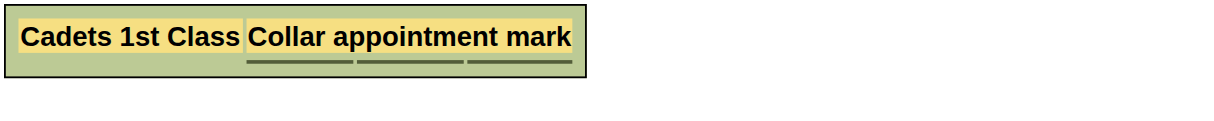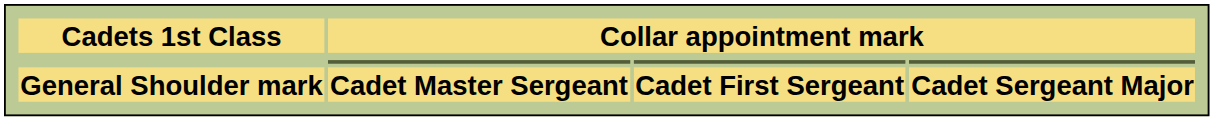+ row: General Shoulder mark | Cadet Master Sergeant | Cadet First Sergeant | Cadet Sergeant Major
